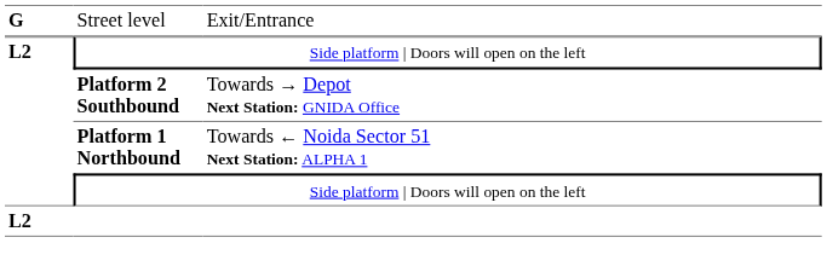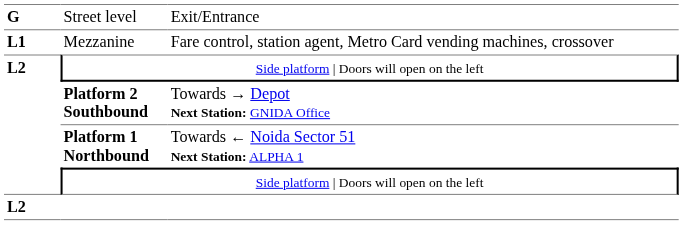+ row: L1 | Mezzanine | Fare control, station agent, Metro Card vending machines, crossover
